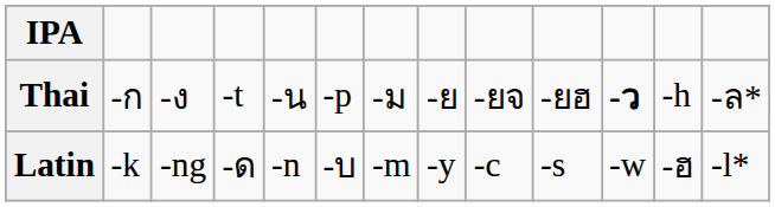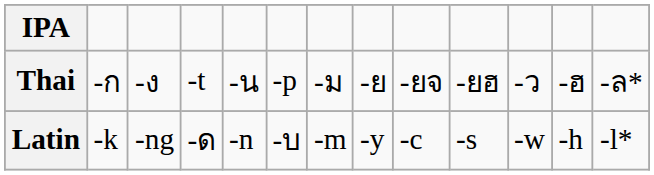Thai | column 11: bold -> normal
Thai | column 12: -h -> -ฮ
Latin | column 12: -ฮ -> -h
